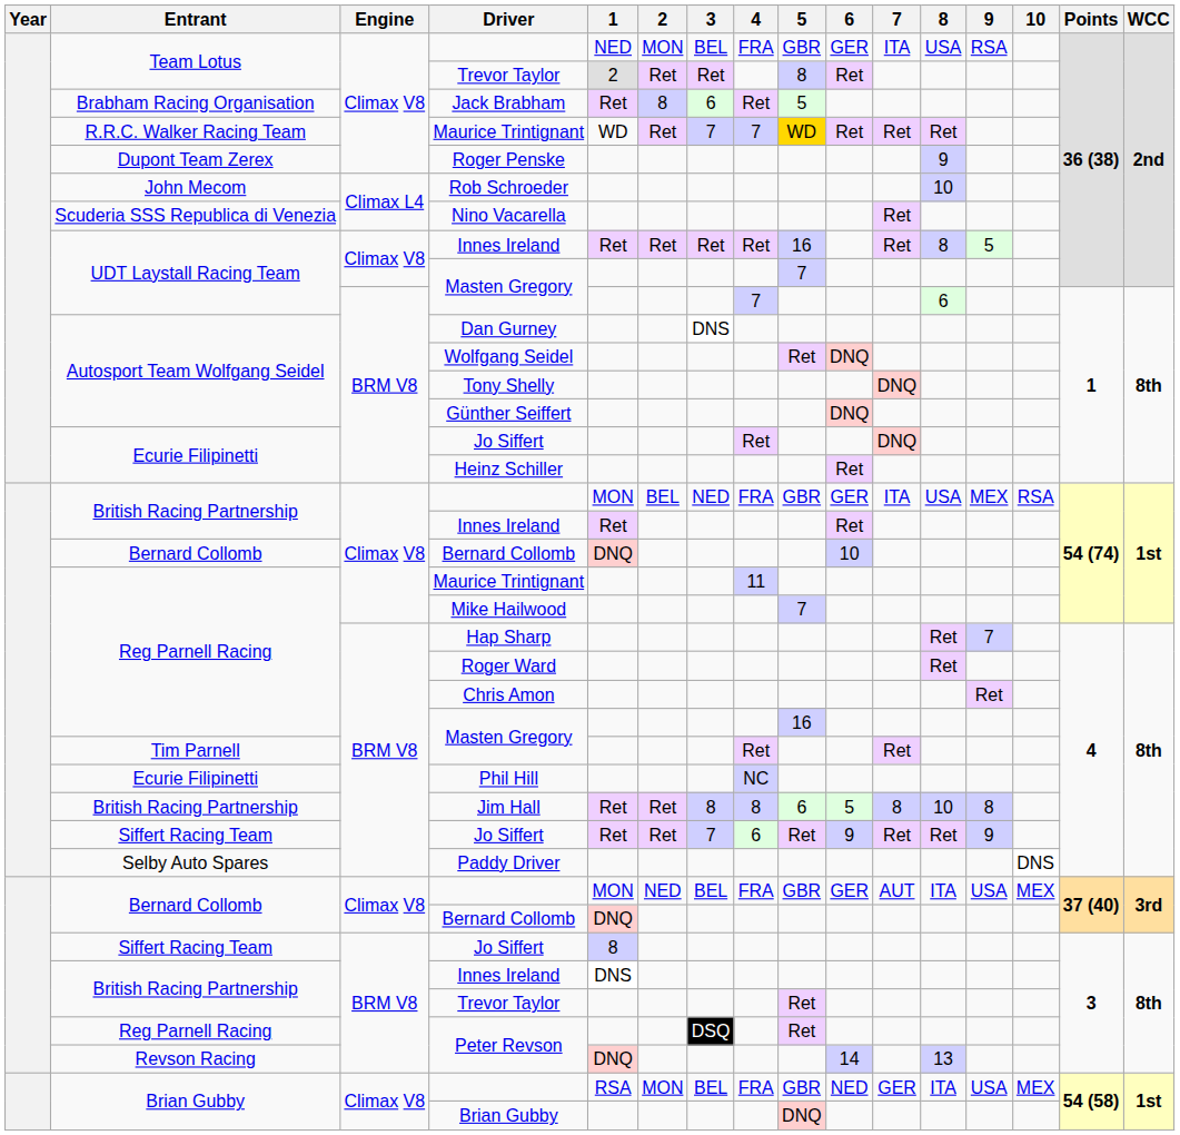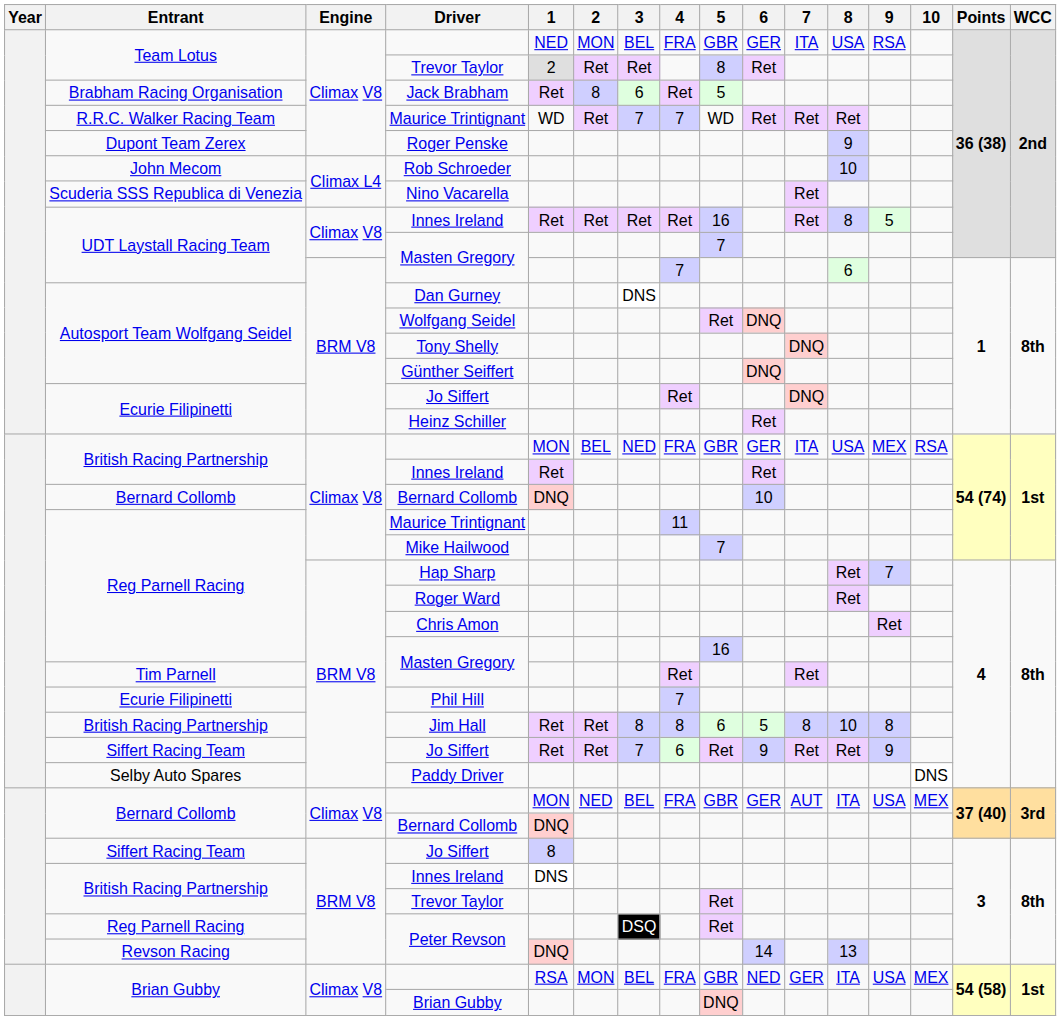R.R.C. Walker Racing Team / Maurice Trintignant | 5: gold background -> no background
Phil Hill | 4: NC -> 7
